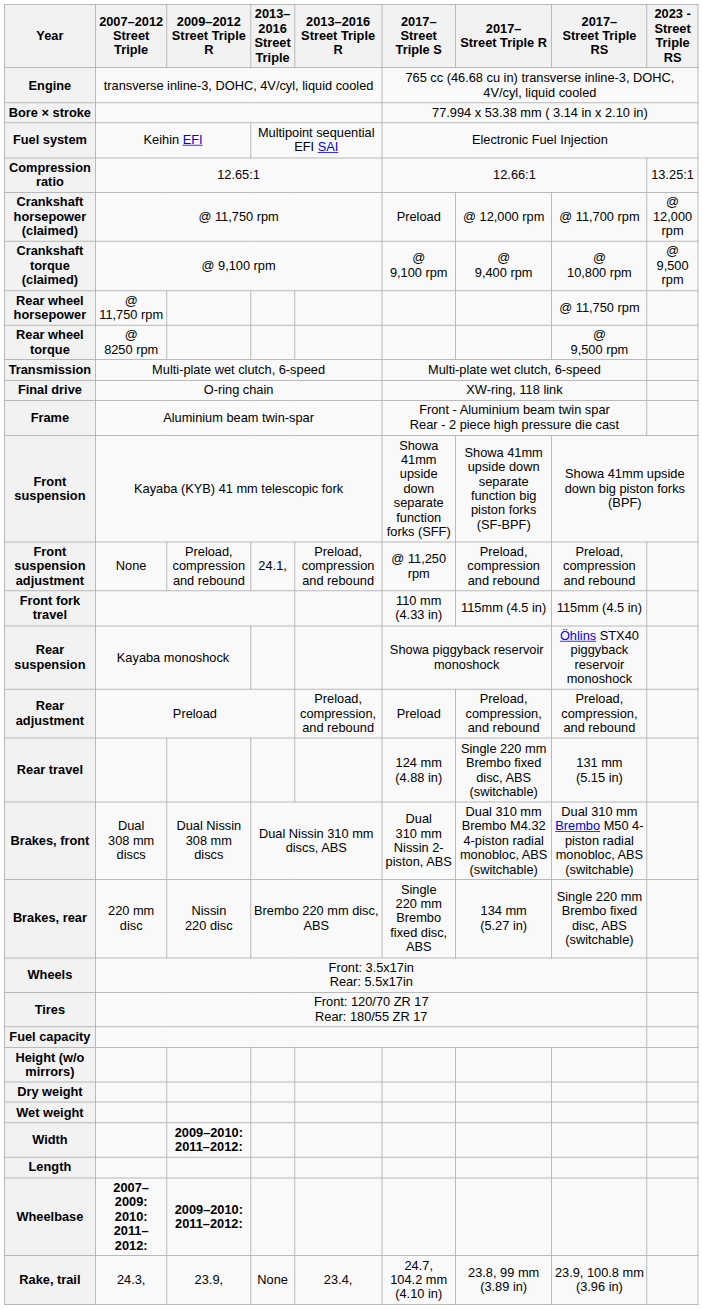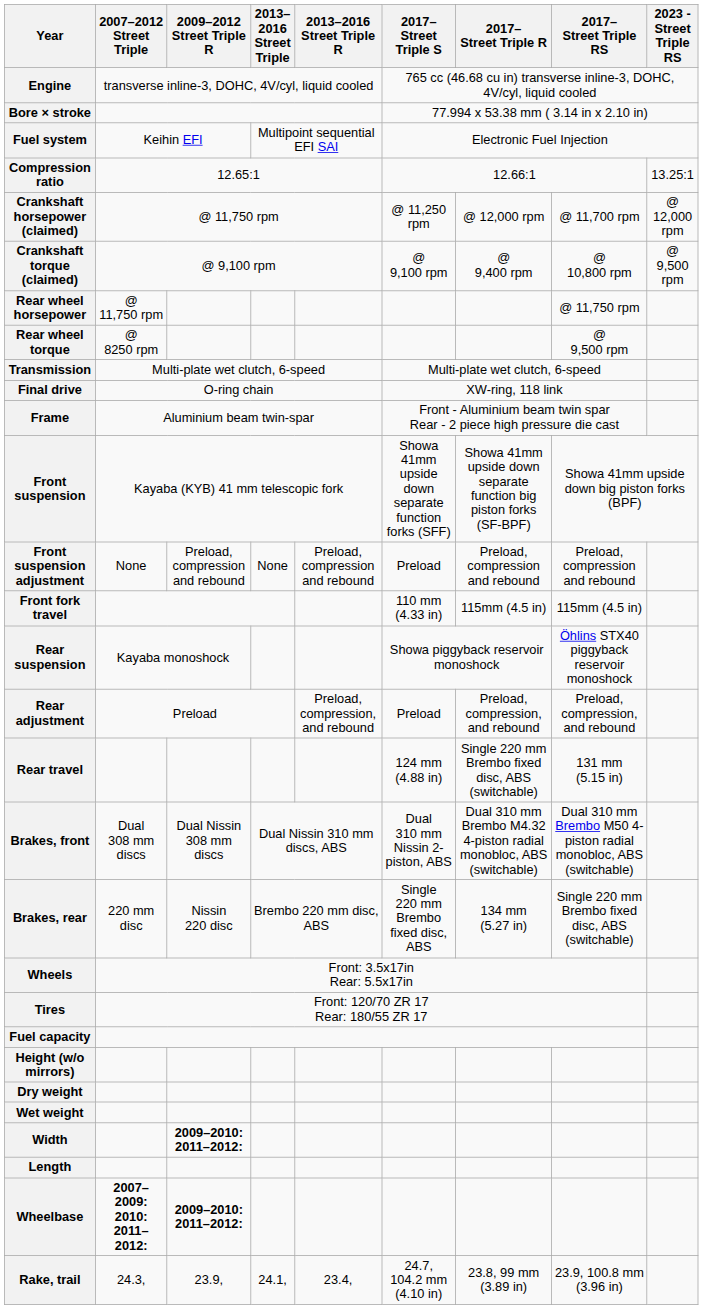Crankshaft horsepower (claimed) | 2017– Street Triple S: Preload -> @ 11,250 rpm
Front suspension adjustment | 2013–2016 Street Triple: 24.1, -> None
Front suspension adjustment | 2017– Street Triple S: @ 11,250 rpm -> Preload
Rake, trail | 2013–2016 Street Triple: None -> 24.1,
